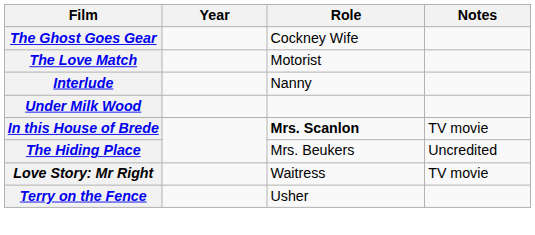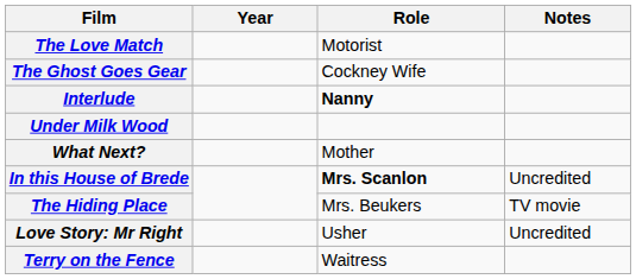rows swapped: The Love Match <-> The Ghost Goes Gear
Interlude | Role: normal -> bold
+ row: What Next? | Mother
In this House of Brede | Notes: TV movie -> Uncredited
The Hiding Place | Notes: Uncredited -> TV movie
Love Story: Mr Right | Role: Waitress -> Usher
Love Story: Mr Right | Notes: TV movie -> Uncredited
Terry on the Fence | Role: Usher -> Waitress
